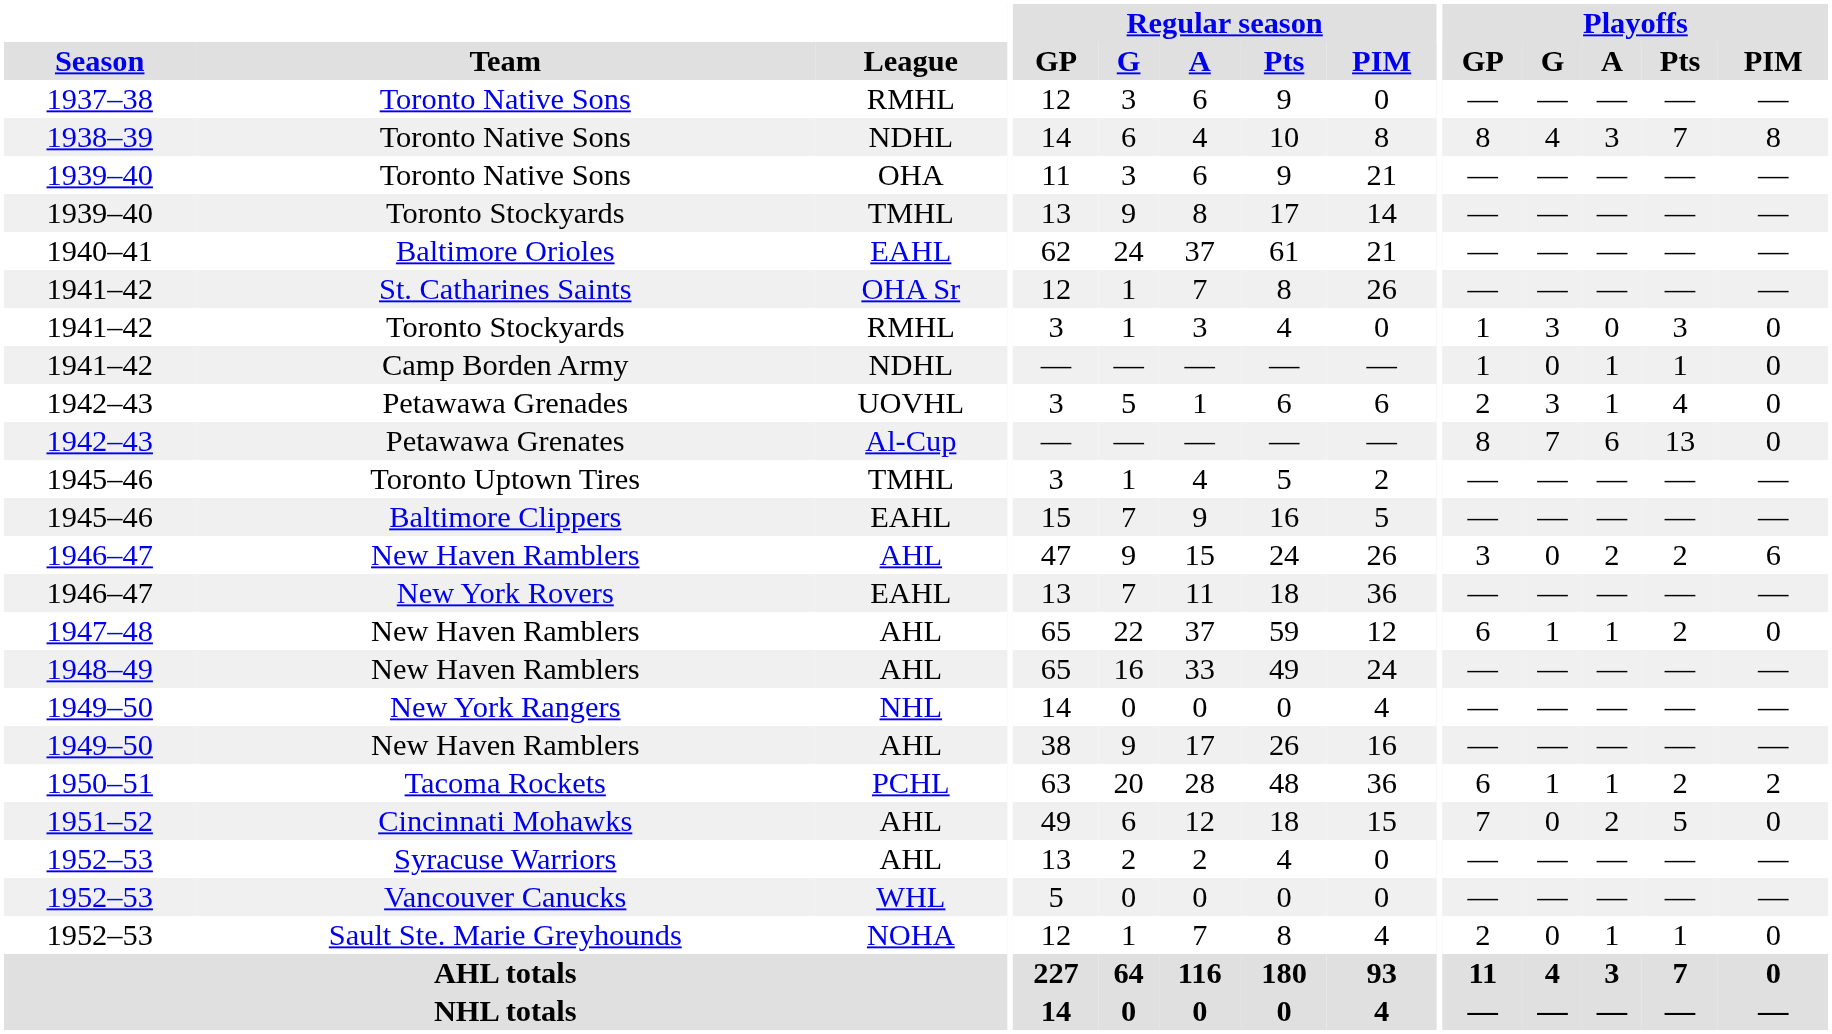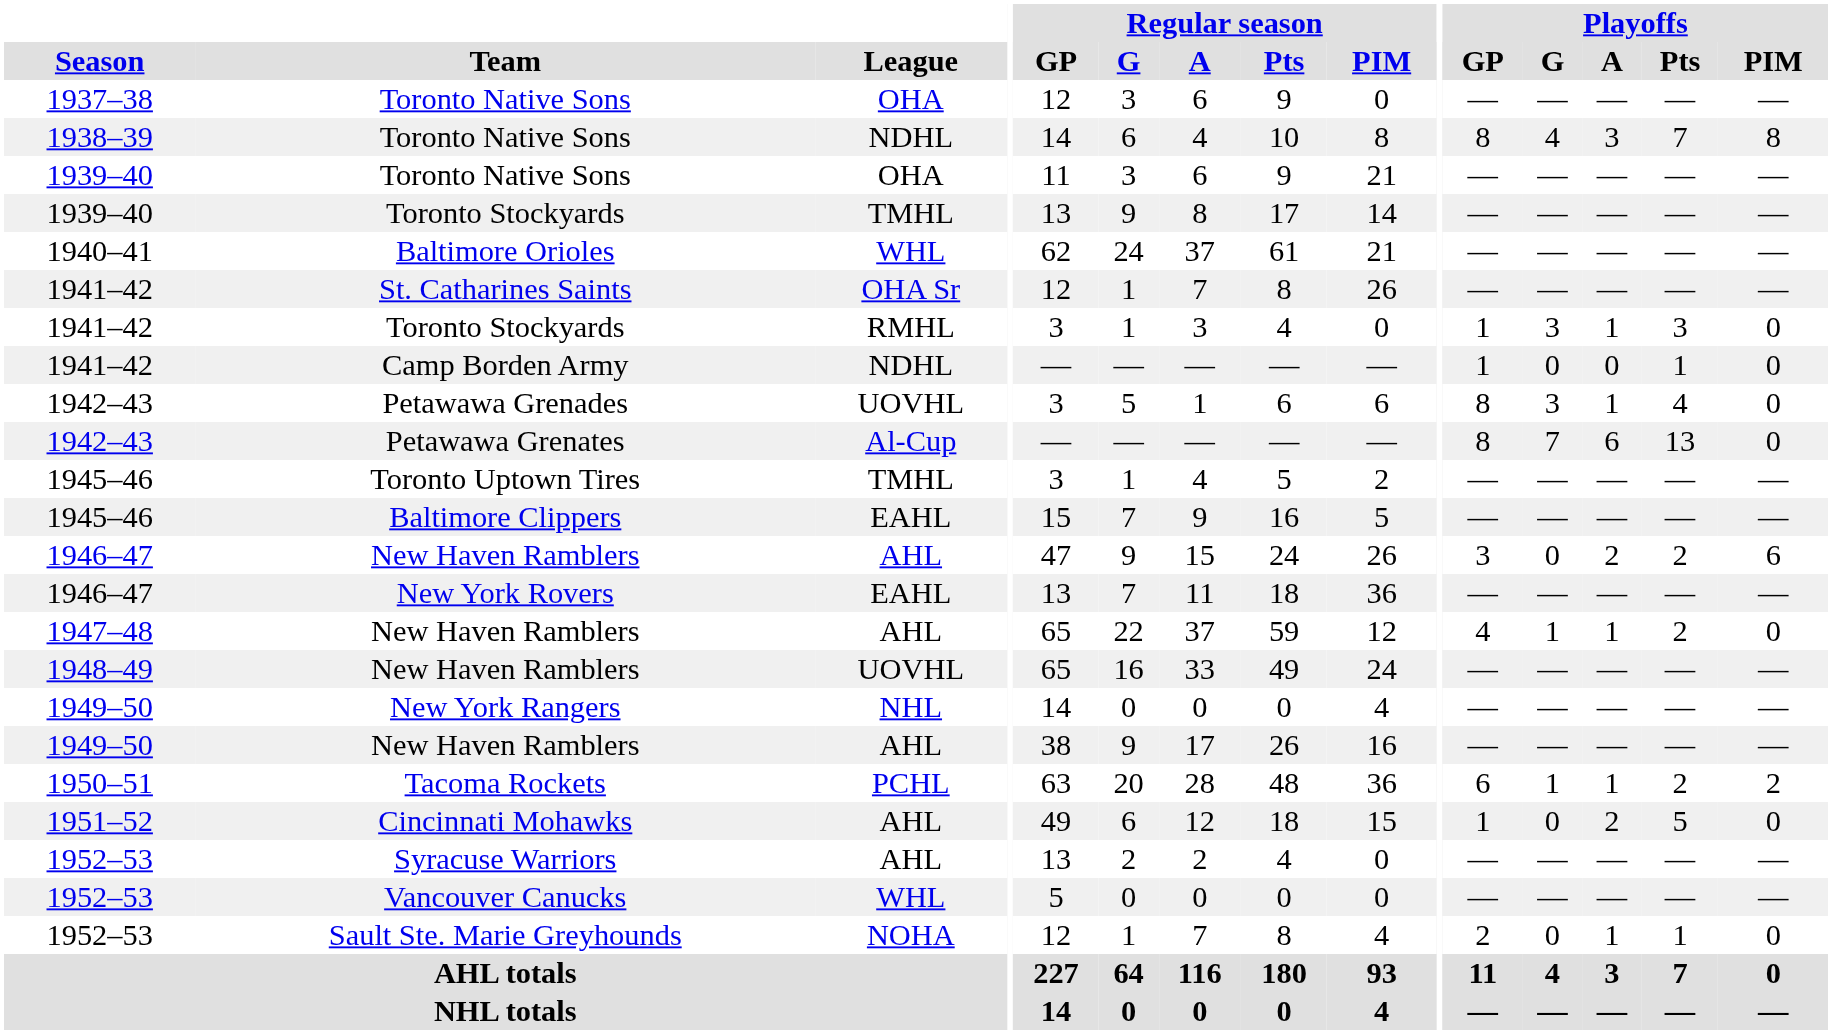1937–38 / Toronto Native Sons | League: RMHL -> OHA
Baltimore Orioles | League: EAHL -> WHL
1941–42 / Toronto Stockyards | Playoffs / A: 0 -> 1
Camp Borden Army | Playoffs / A: 1 -> 0
Petawawa Grenades | Playoffs / GP: 2 -> 8
1947–48 / New Haven Ramblers | Playoffs / GP: 6 -> 4
1948–49 / New Haven Ramblers | League: AHL -> UOVHL
Cincinnati Mohawks | Playoffs / GP: 7 -> 1
